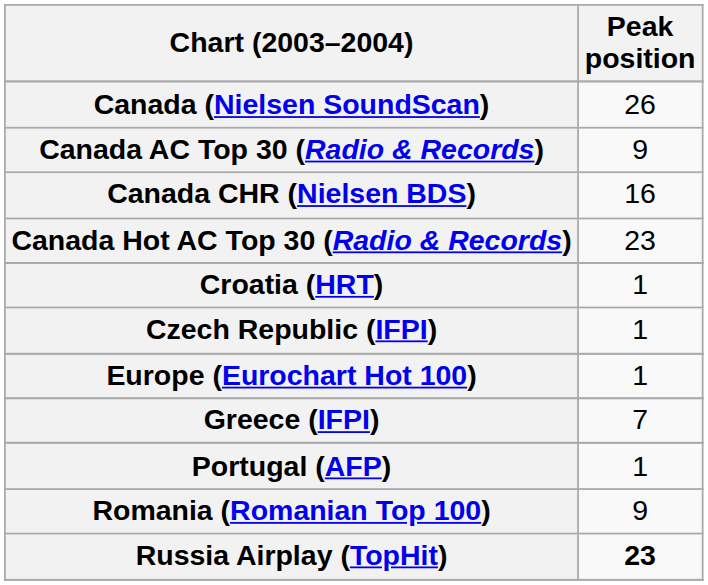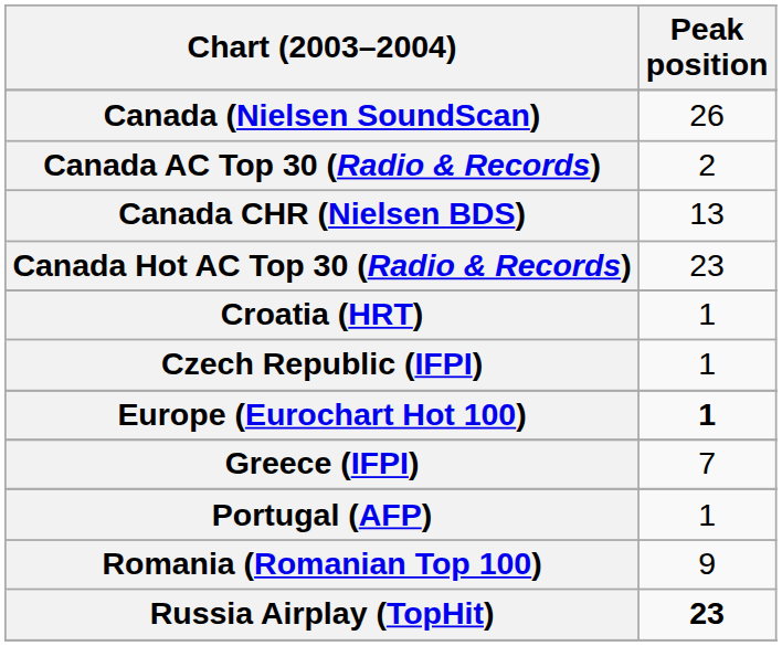Canada AC Top 30 (Radio & Records) | Peak position: 9 -> 2
Canada CHR (Nielsen BDS) | Peak position: 16 -> 13
Europe (Eurochart Hot 100) | Peak position: normal -> bold
